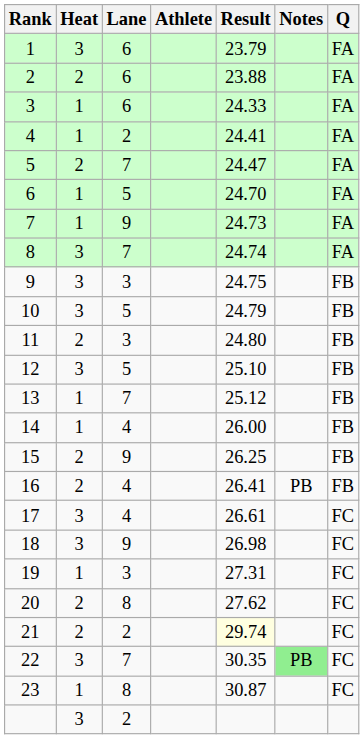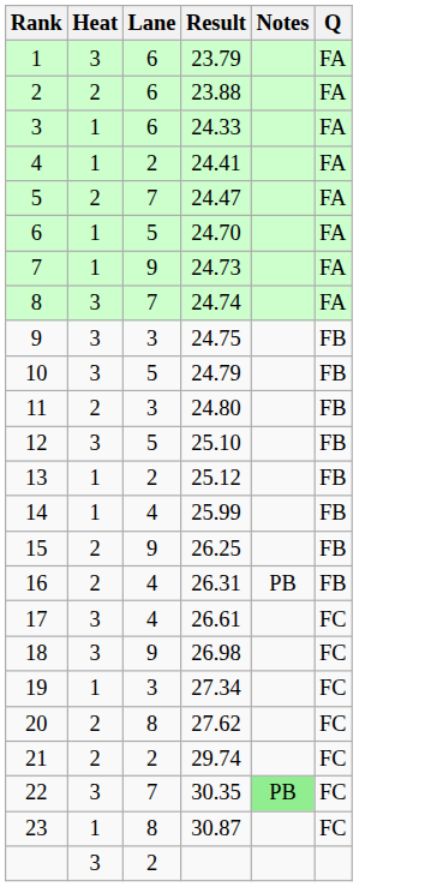- column: Athlete
13 | Lane: 7 -> 2
14 | Result: 26.00 -> 25.99
16 | Result: 26.41 -> 26.31
19 | Result: 27.31 -> 27.34
21 | Result: lightyellow background -> no background
